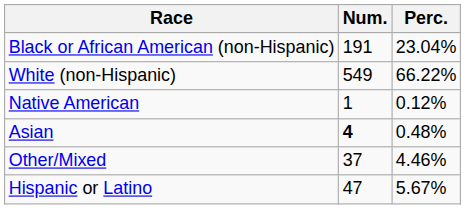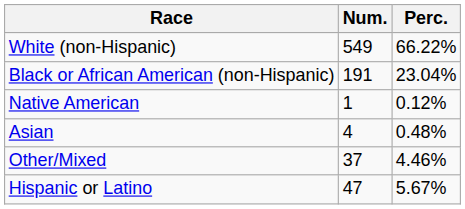rows swapped: White (non-Hispanic) <-> Black or African American (non-Hispanic)
Asian | Num.: bold -> normal
